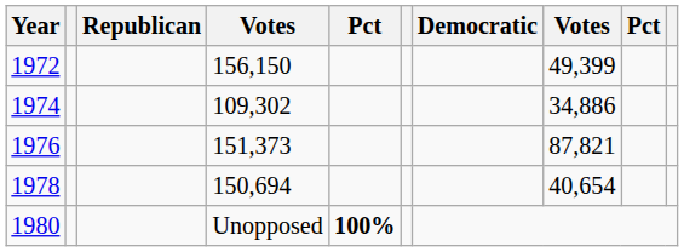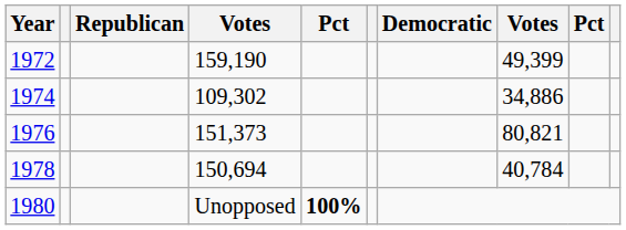1972 | column 4: 156,150 -> 159,190
1976 | column 8: 87,821 -> 80,821
1978 | column 8: 40,654 -> 40,784
